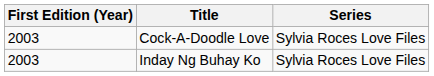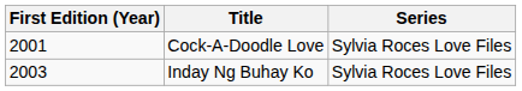Cock-A-Doodle Love | First Edition (Year): 2003 -> 2001
